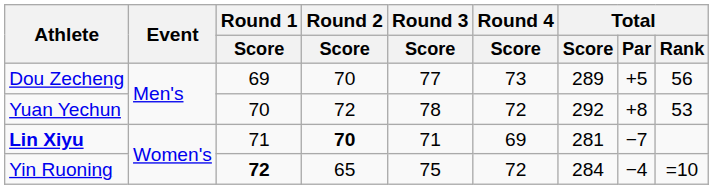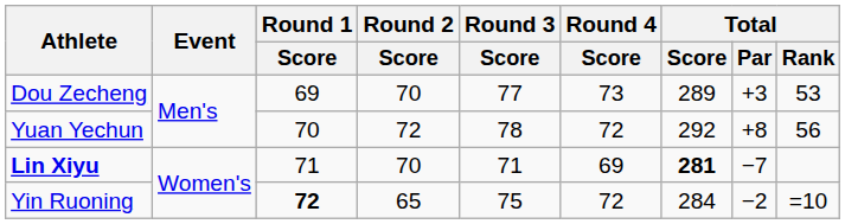Dou Zecheng | Total / Par: +5 -> +3
Dou Zecheng | Total / Rank: 56 -> 53
Yuan Yechun | Total / Rank: 53 -> 56
Lin Xiyu | Round 2 / Score: bold -> normal
Lin Xiyu | Total / Score: normal -> bold
Yin Ruoning | Total / Par: −4 -> −2
